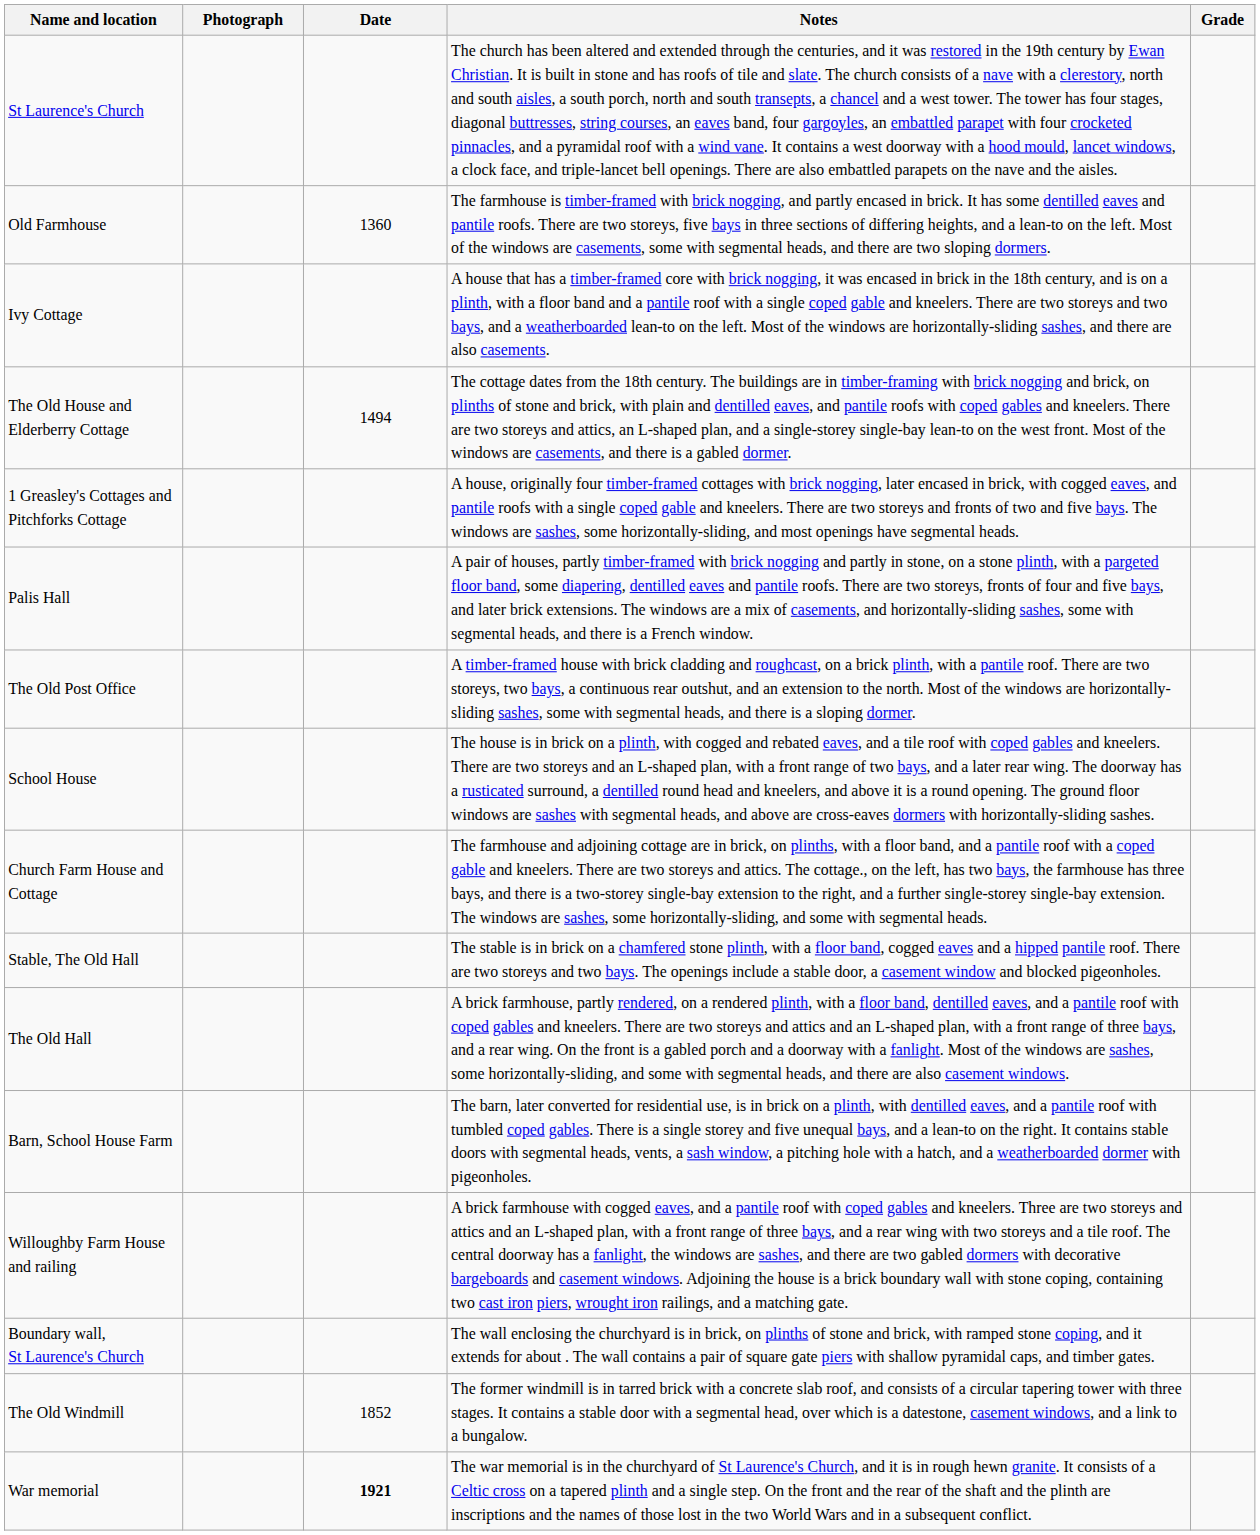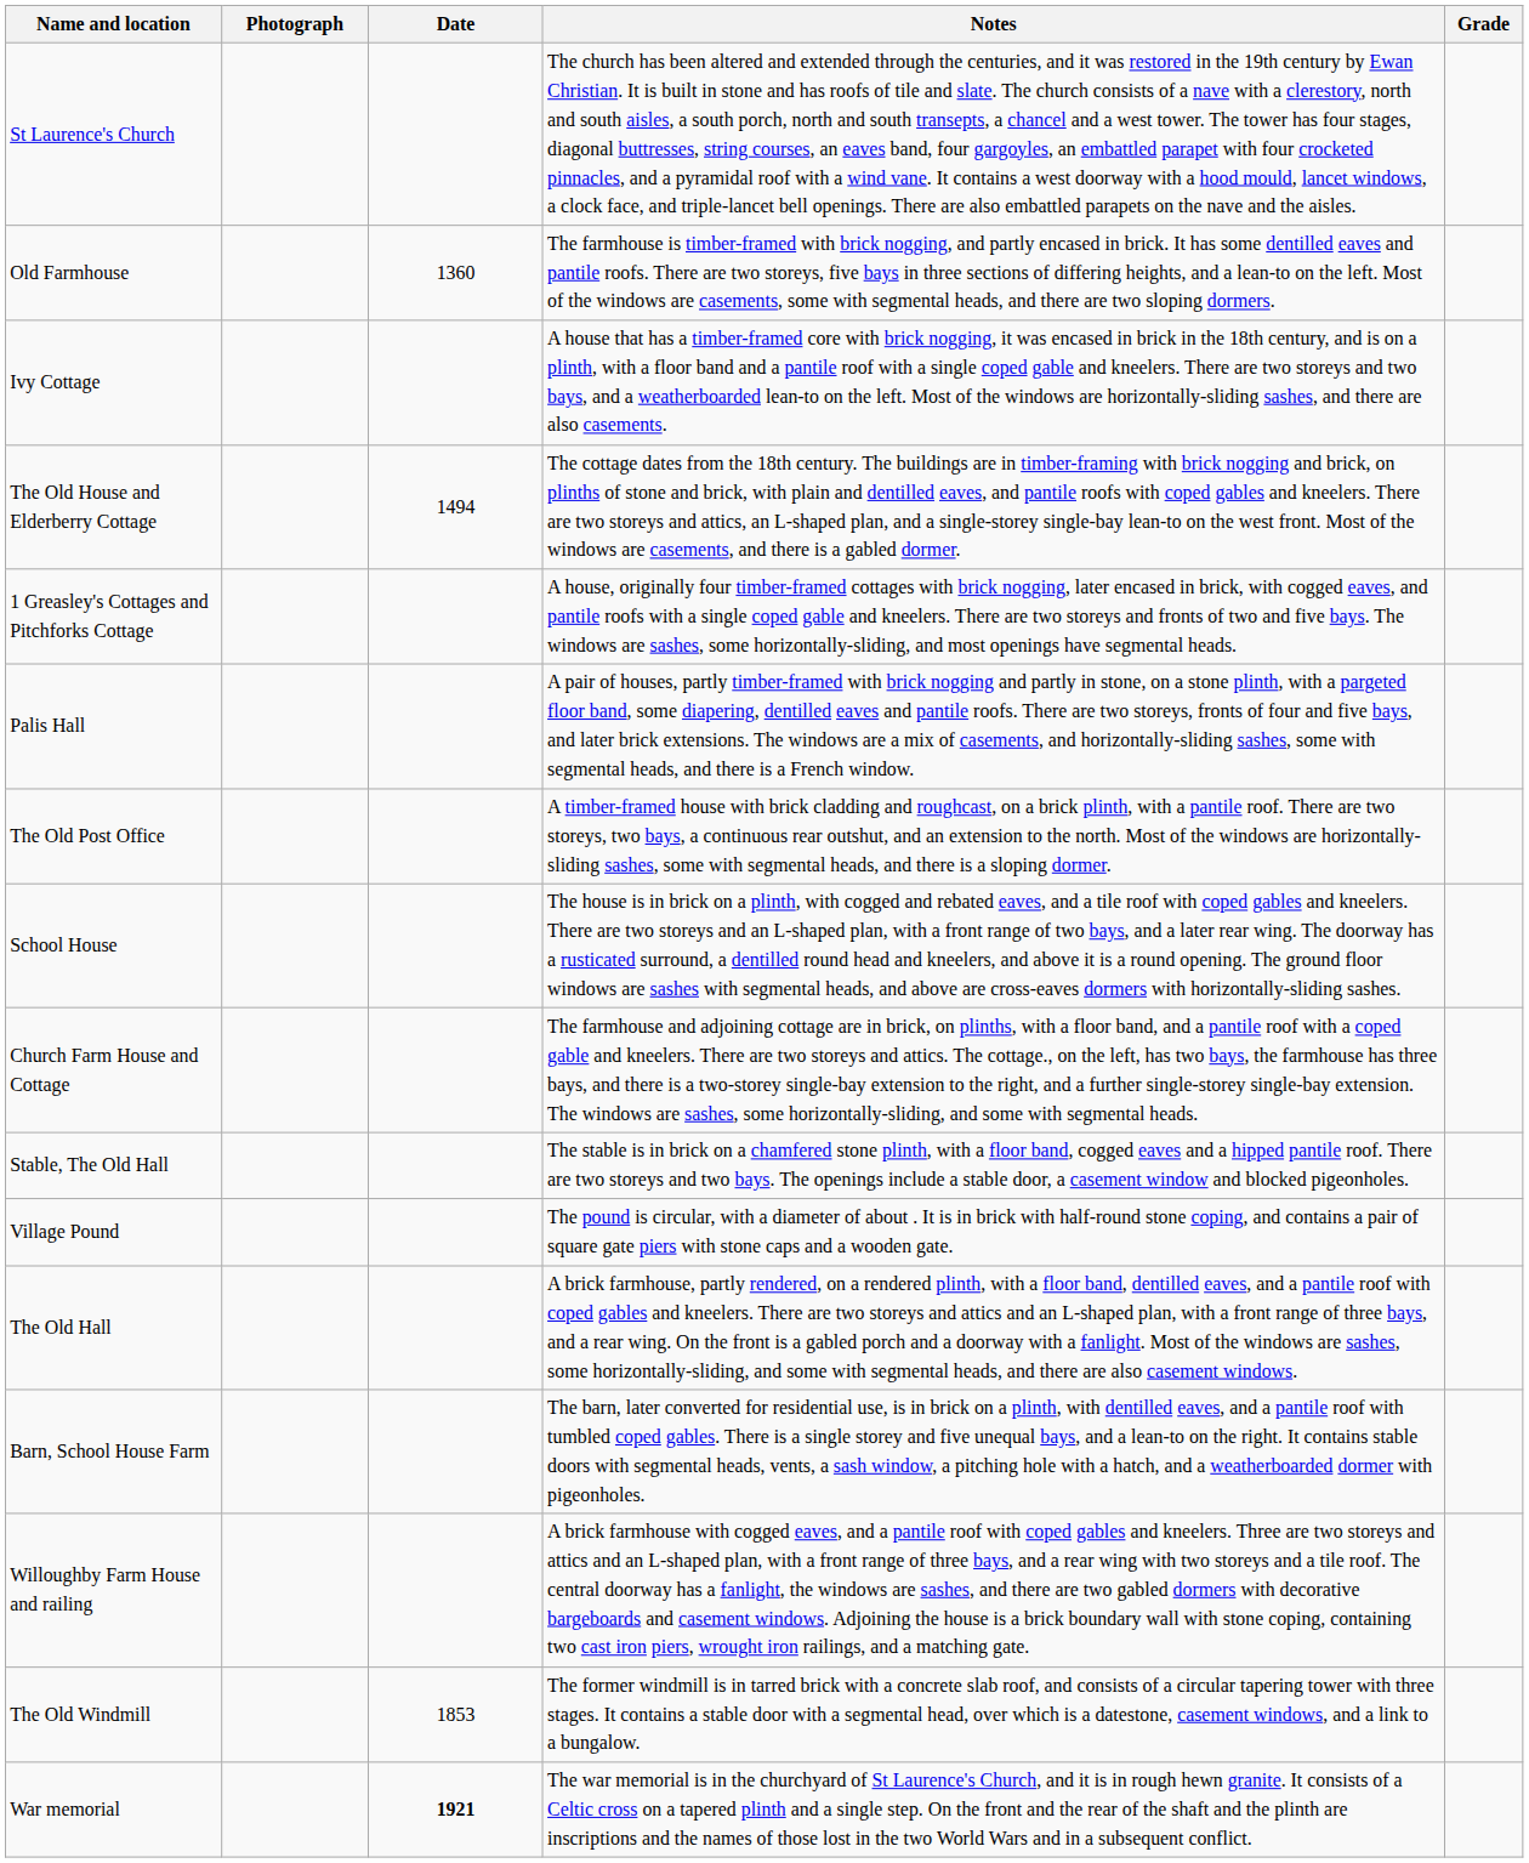+ row: Village Pound | The pound is circular, with a diameter of about . It is in brick with half-round stone coping, and contains a pair of square gate piers with stone caps and a wooden gate.
- row: Boundary wall, St Laurence's Church | The wall enclosing the churchyard is in brick, on plinths of stone and brick, with ramped stone coping, and it extends for about . The wall contains a pair of square gate piers with shallow pyramidal caps, and timber gates.
The Old Windmill | Date: 1852 -> 1853
